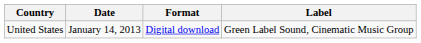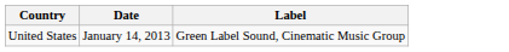- column: Format | Digital download
